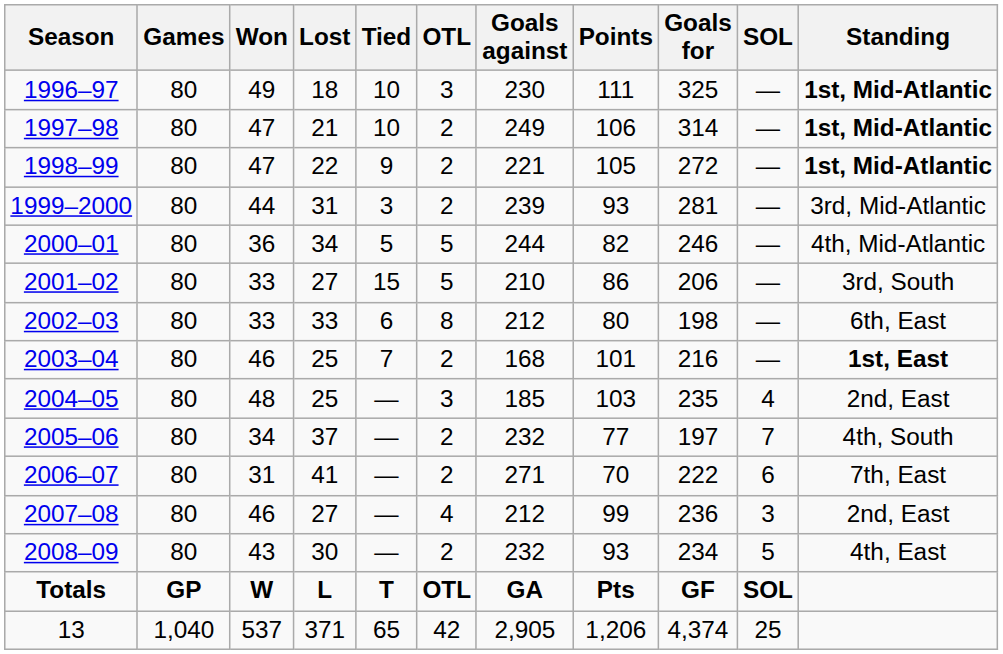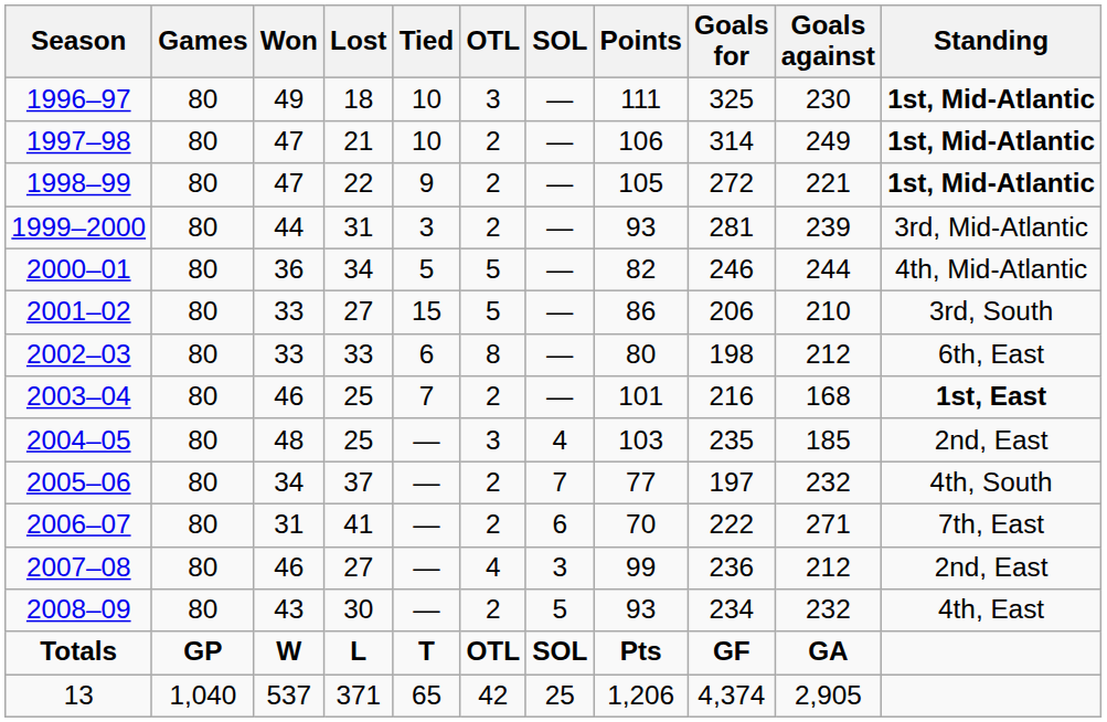columns swapped: SOL <-> Goals against
